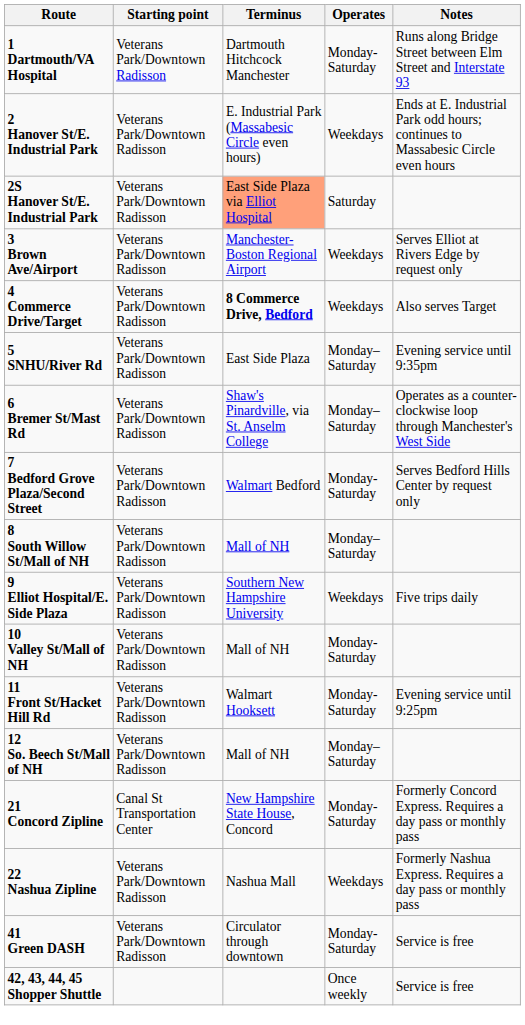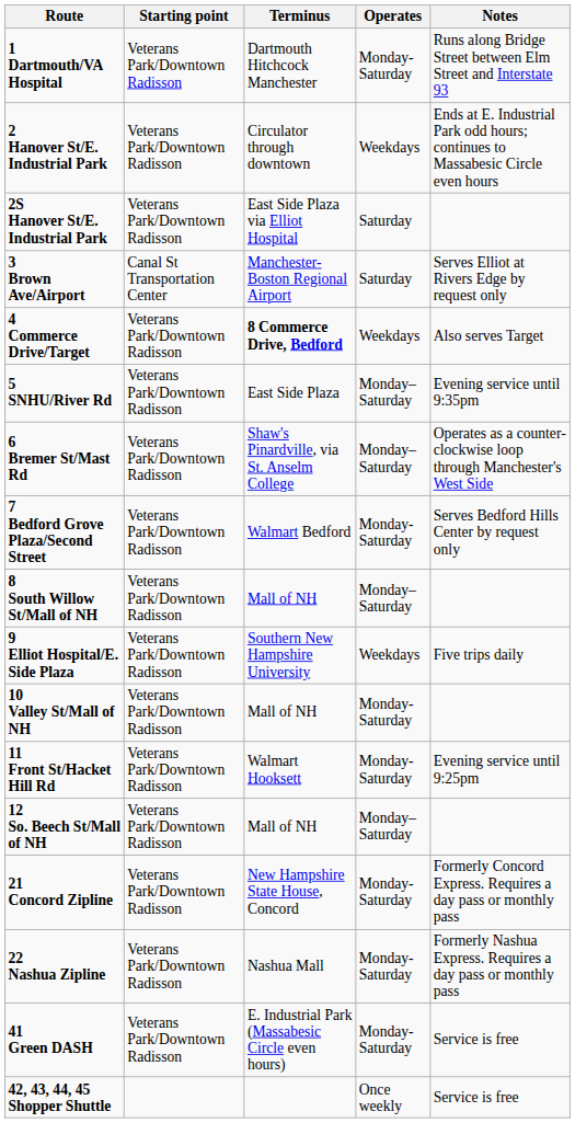2 Hanover St/E. Industrial Park | Terminus: E. Industrial Park (Massabesic Circle even hours) -> Circulator through downtown
2S Hanover St/E. Industrial Park | Terminus: lightsalmon background -> no background
3 Brown Ave/Airport | Starting point: Veterans Park/Downtown Radisson -> Canal St Transportation Center
3 Brown Ave/Airport | Operates: Weekdays -> Saturday
21 Concord Zipline | Starting point: Canal St Transportation Center -> Veterans Park/Downtown Radisson
22 Nashua Zipline | Operates: Weekdays -> Monday-Saturday
41 Green DASH | Terminus: Circulator through downtown -> E. Industrial Park (Massabesic Circle even hours)
